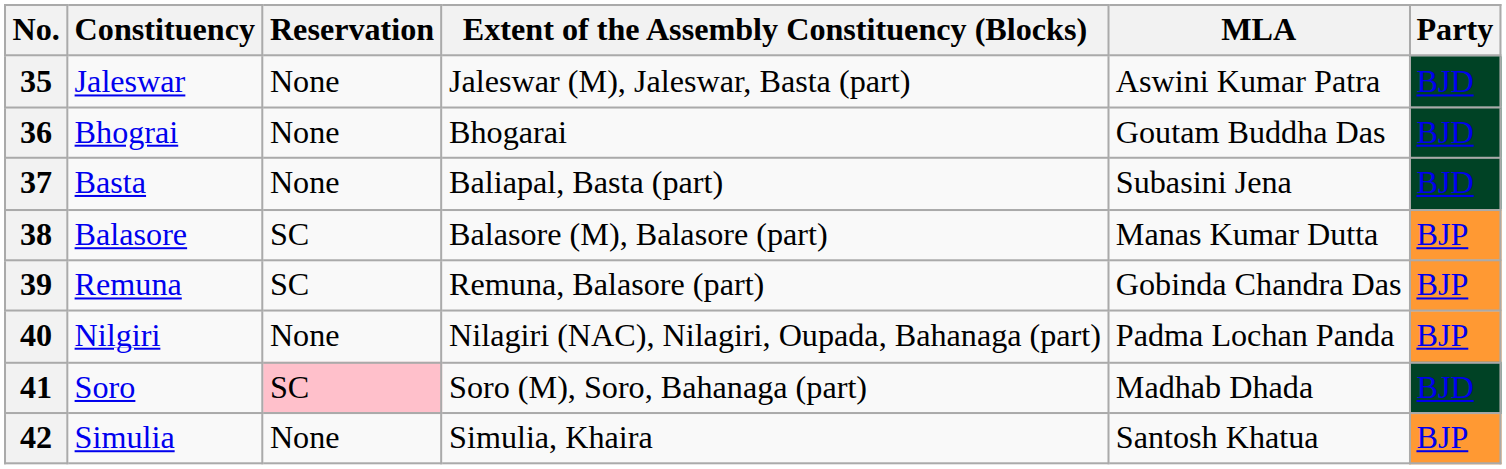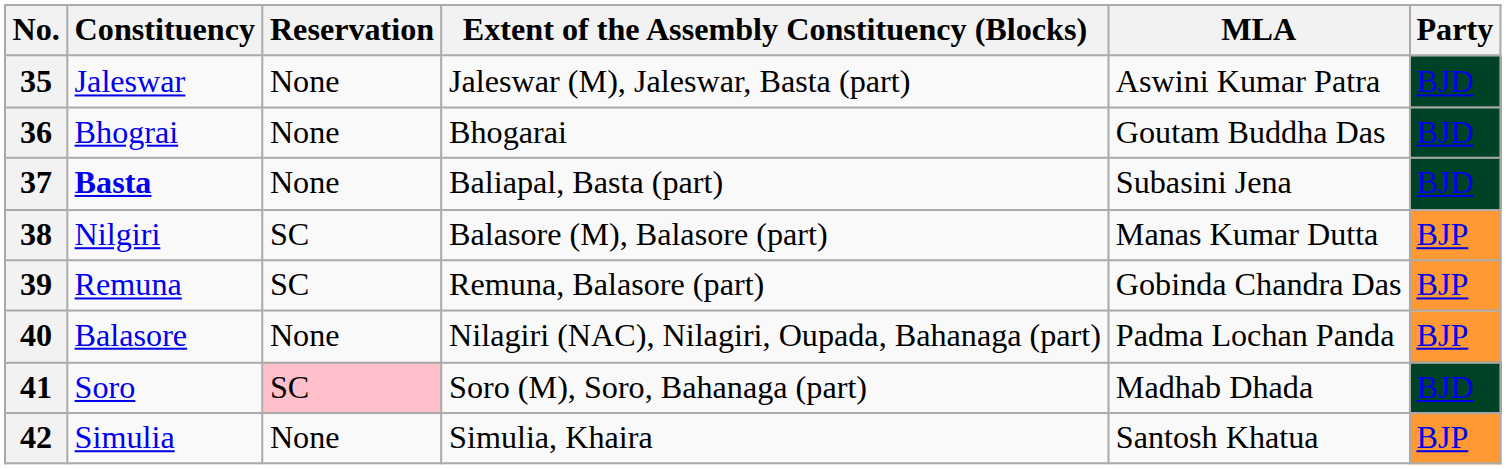37 | Constituency: normal -> bold
38 | Constituency: Balasore -> Nilgiri
40 | Constituency: Nilgiri -> Balasore
